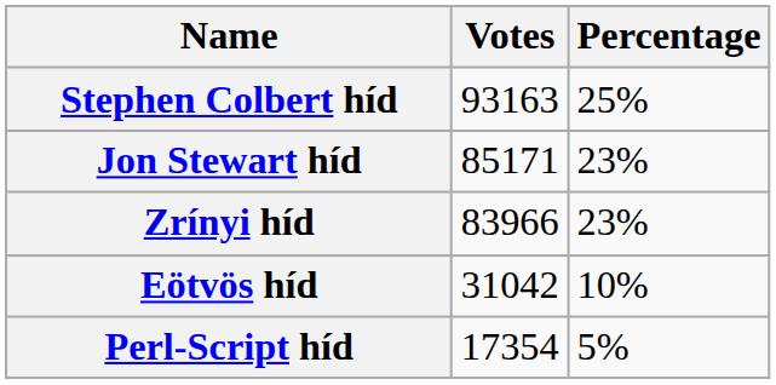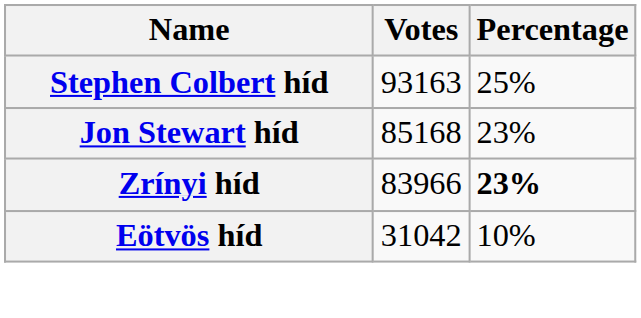Jon Stewart híd | Votes: 85171 -> 85168
Zrínyi híd | Percentage: normal -> bold
- row: Perl-Script híd | 17354 | 5%
